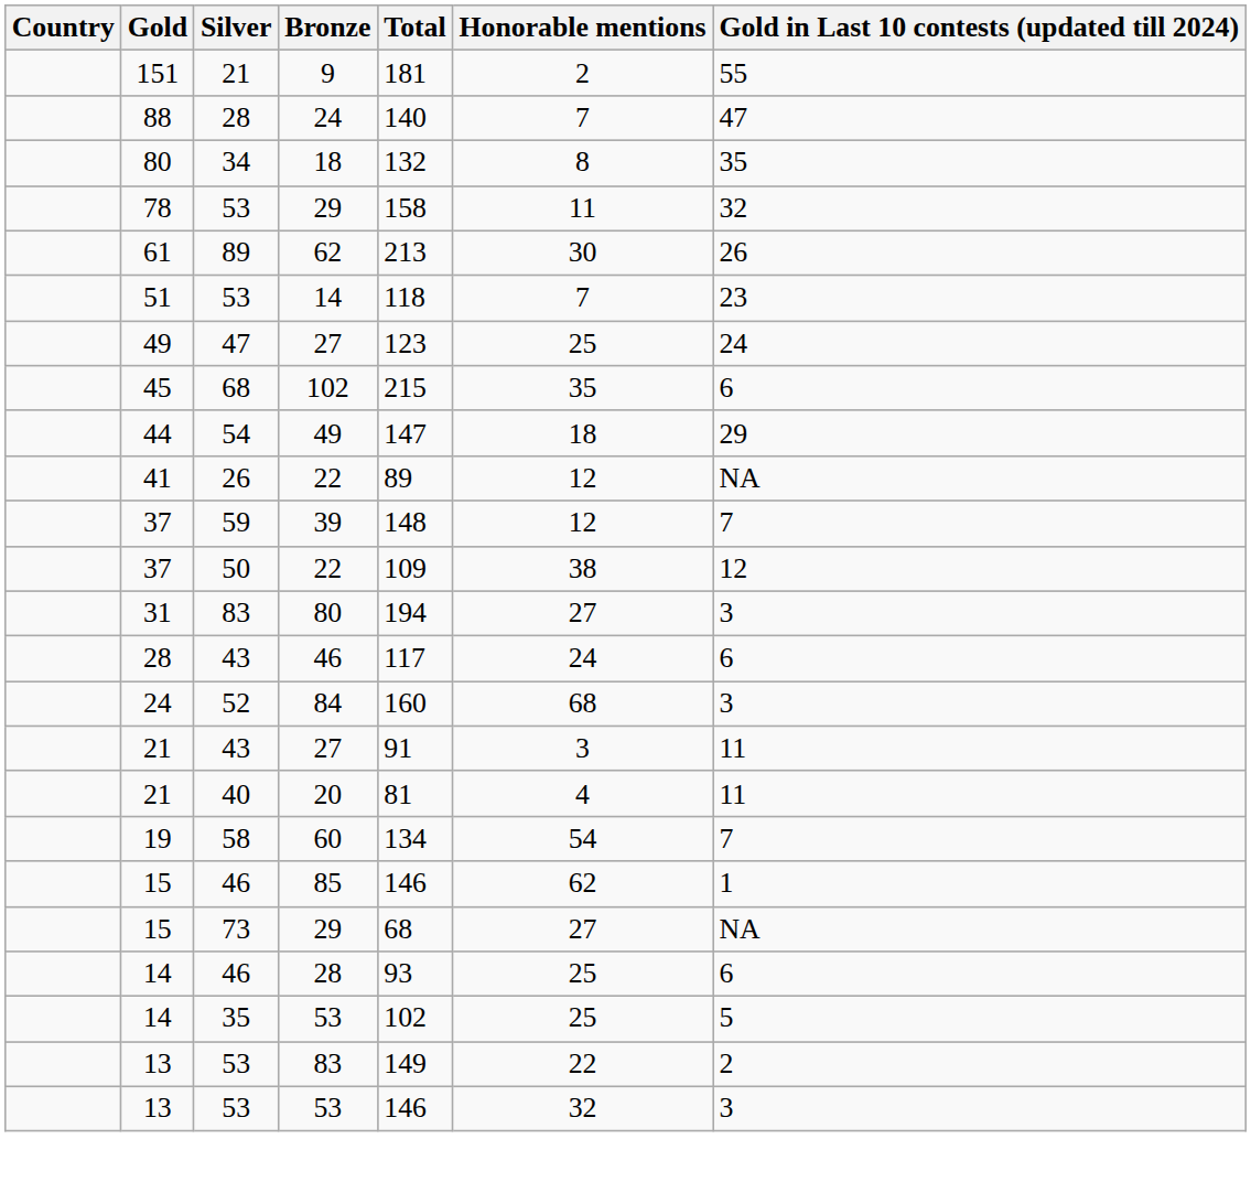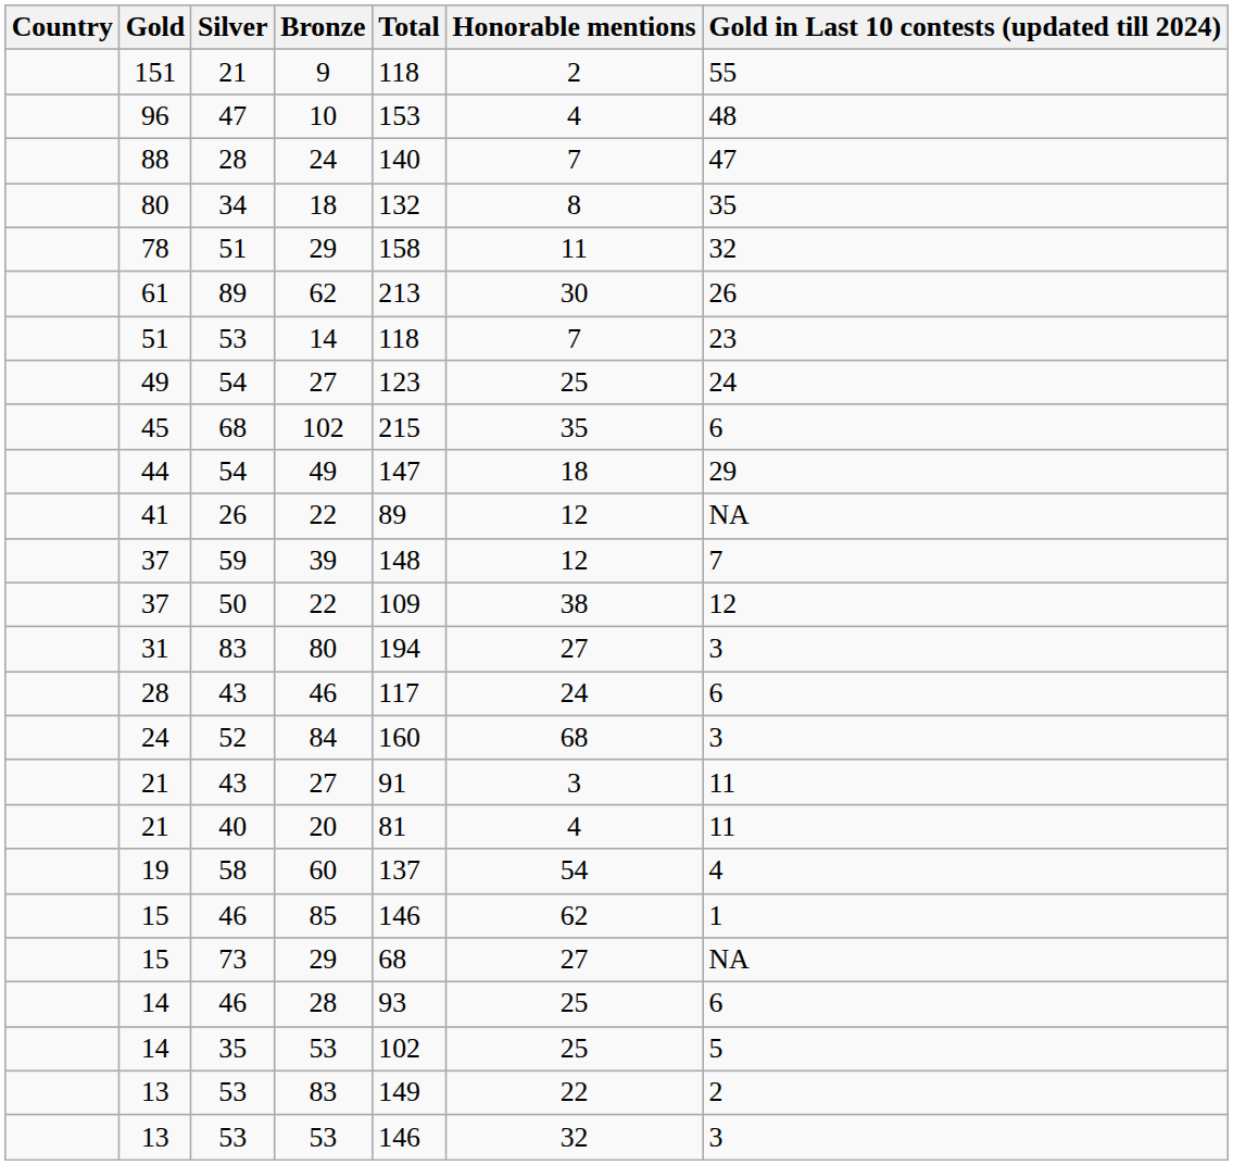9 | Total: 181 -> 118
+ row: 96 | 47 | 10 | 153 | 4 | 48
78 / 29 | Silver: 53 -> 51
49 / 27 | Silver: 47 -> 54
60 | Total: 134 -> 137
60 | Gold in Last 10 contests (updated till 2024): 7 -> 4
